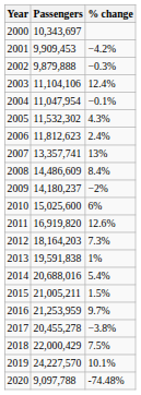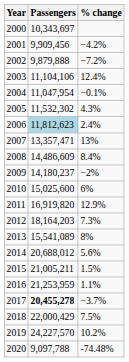2001 | Passengers: 9,909,453 -> 9,909,456
2002 | % change: −0.3% -> −7.2%
2006 | Passengers: no background -> lightblue background
2007 | Passengers: 13,357,741 -> 13,357,471
2011 | % change: 12.6% -> 12.9%
2013 | Passengers: 19,591,838 -> 15,541,089
2013 | % change: 1% -> 8%
2014 | Passengers: 20,688,016 -> 20,688,012
2014 | % change: 5.4% -> 5.6%
2016 | % change: 9.7% -> 1.1%
2017 | Passengers: normal -> bold
2017 | % change: −3.8% -> −3.7%
2019 | % change: 10.1% -> 10.2%
